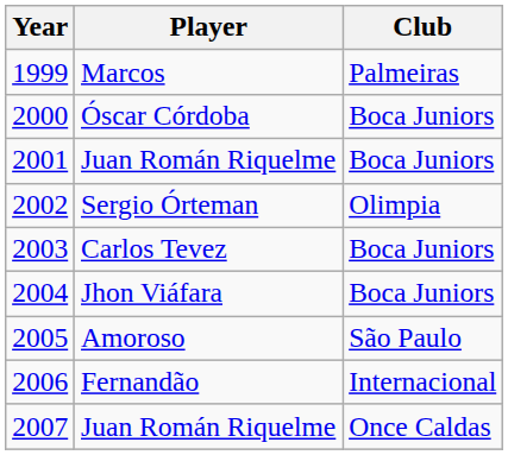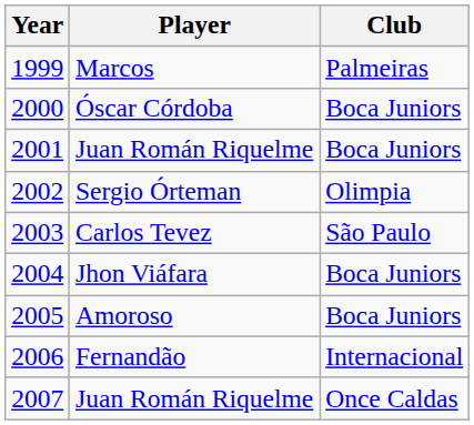2003 | Club: Boca Juniors -> São Paulo
2005 | Club: São Paulo -> Boca Juniors
